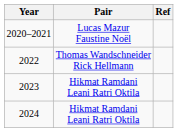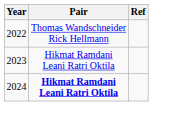- row: 2020–2021 | Lucas Mazur Faustine Noël
2024 | Pair: normal -> bold
